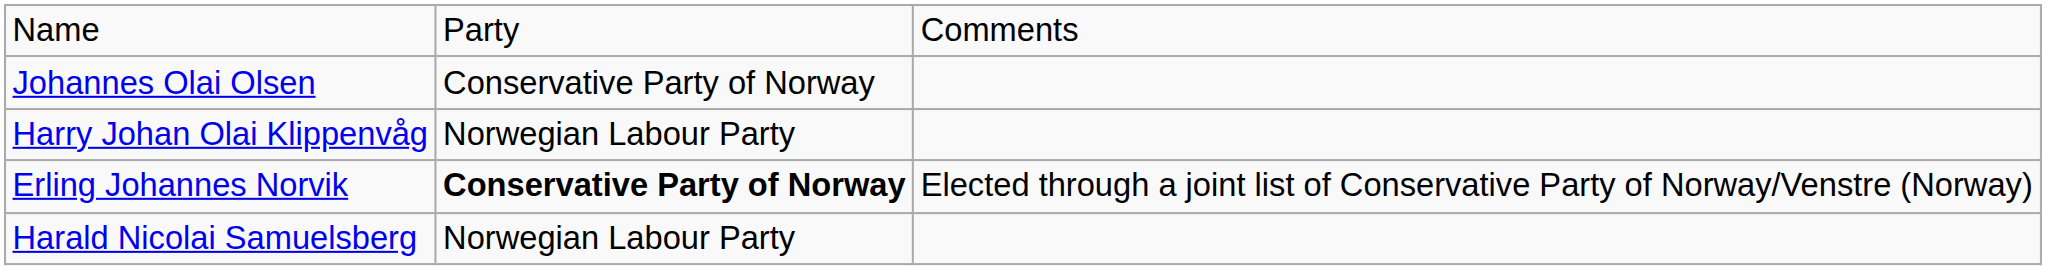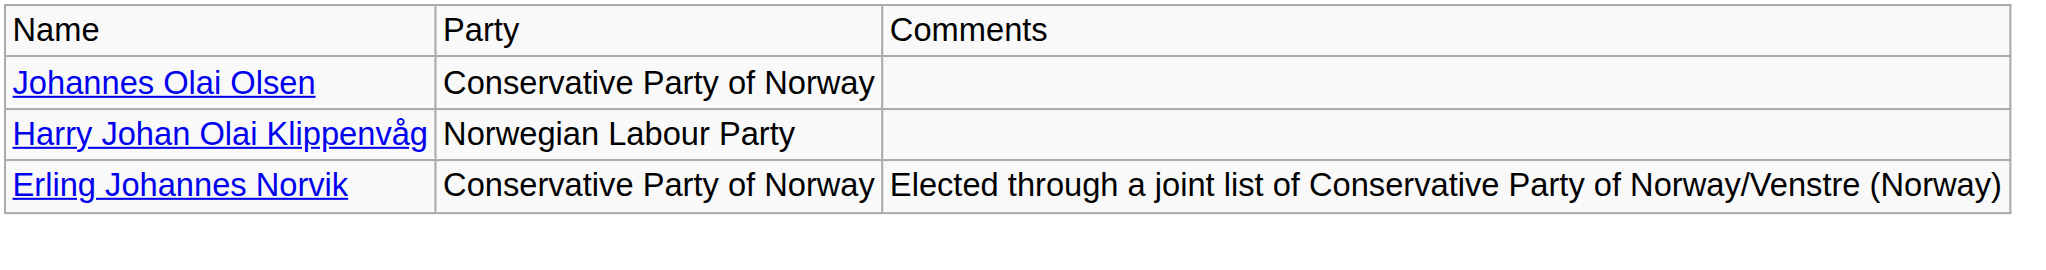Erling Johannes Norvik | column 2: bold -> normal
- row: Harald Nicolai Samuelsberg | Norwegian Labour Party
